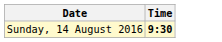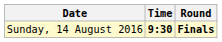+ column: Round | Finals
